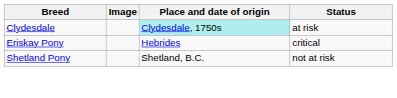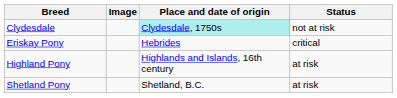Clydesdale | Status: at risk -> not at risk
+ row: Highland Pony | Highlands and Islands, 16th century | at risk
Shetland Pony | Status: not at risk -> at risk
